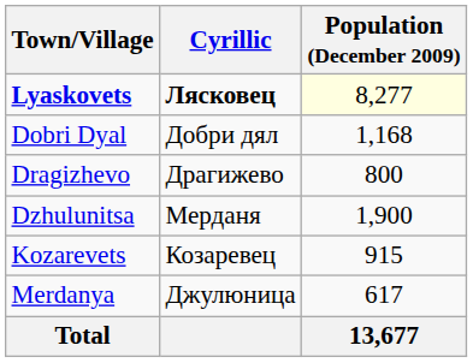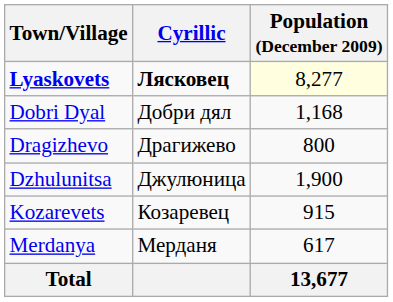Dzhulunitsa | Cyrillic: Мерданя -> Джулюница
Merdanya | Cyrillic: Джулюница -> Мерданя
